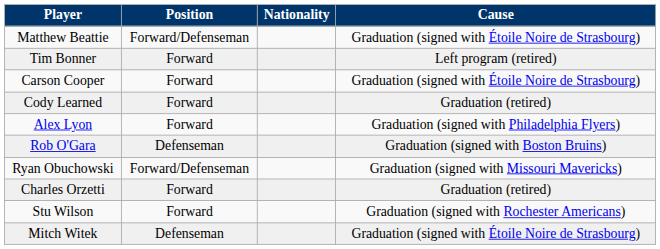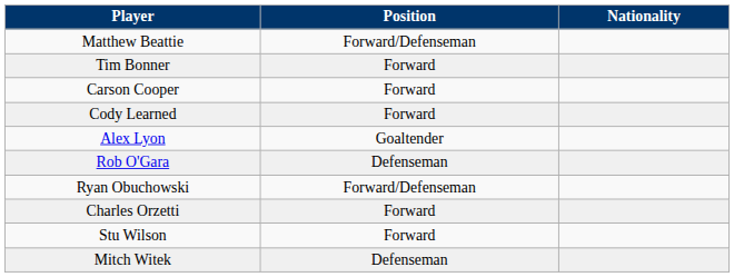- column: Cause | Graduation (signed with Étoile Noire de Strasbourg) | Left program (retired) | Graduation (signed with Étoile Noire de Strasbourg) | Graduation (retired) | Graduation (signed with Philadelphia Flyers) | Graduation (signed with Boston Bruins) | Graduation (signed with Missouri Mavericks) | Graduation (retired) | Graduation (signed with Rochester Americans) | Graduation (signed with Étoile Noire de Strasbourg)
Alex Lyon | Position: Forward -> Goaltender
